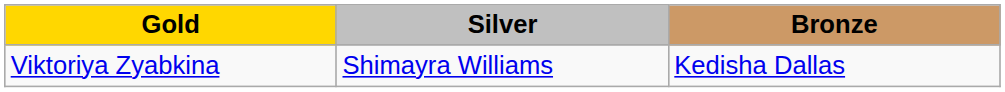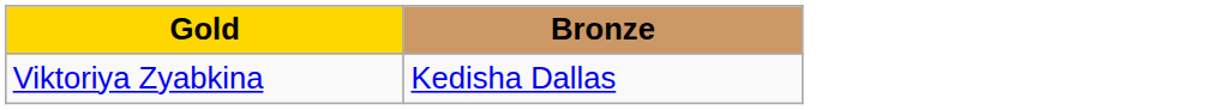- column: Silver | Shimayra Williams
